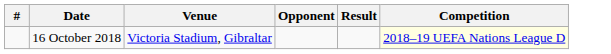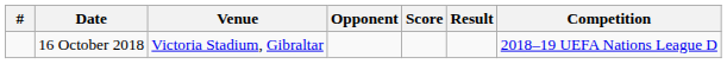+ column: Score
16 October 2018 | Competition: lightyellow background -> no background
